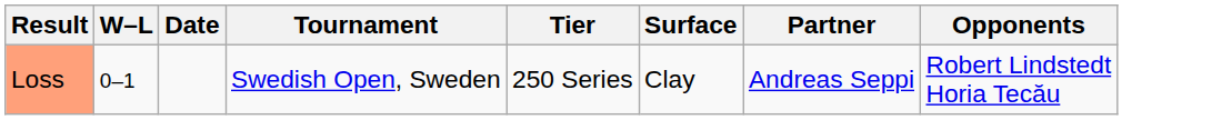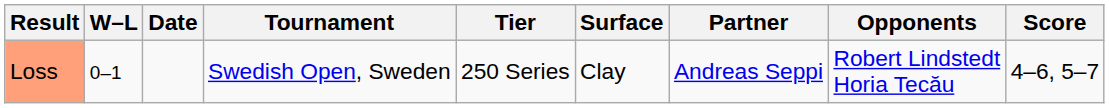+ column: Score | 4–6, 5–7
